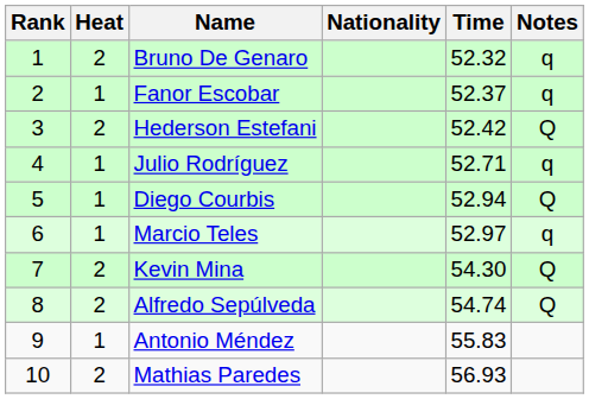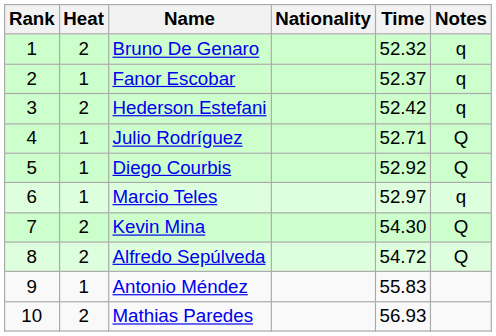Hederson Estefani | Notes: Q -> q
Julio Rodríguez | Notes: q -> Q
Diego Courbis | Time: 52.94 -> 52.92
Alfredo Sepúlveda | Time: 54.74 -> 54.72
